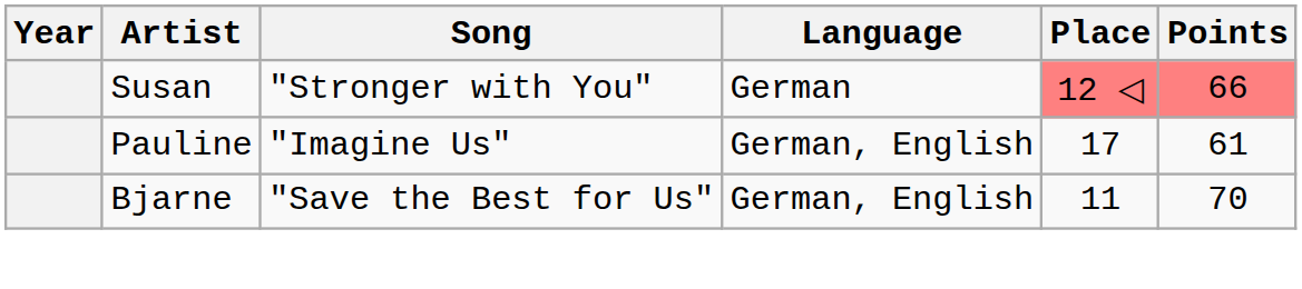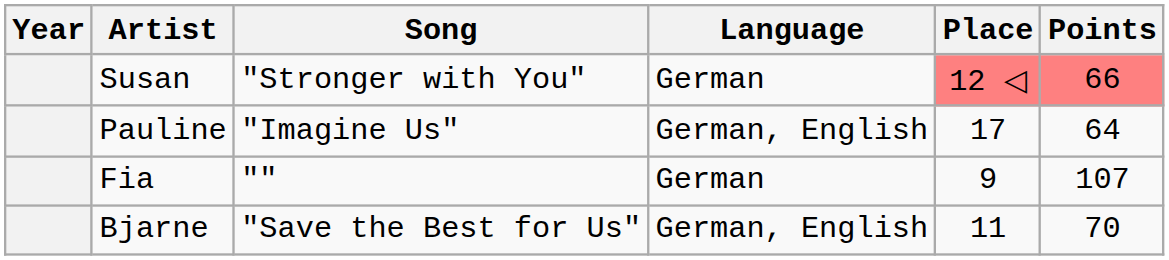Pauline | Points: 61 -> 64
+ row: Fia | "" | German | 9 | 107
